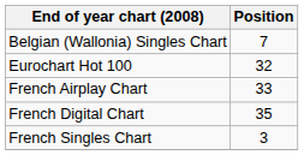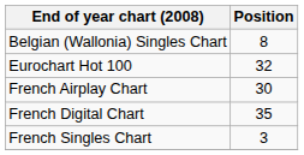Belgian (Wallonia) Singles Chart | Position: 7 -> 8
French Airplay Chart | Position: 33 -> 30
